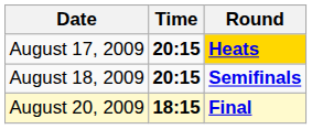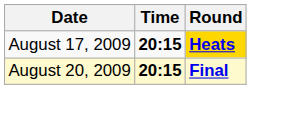- row: August 18, 2009 | 20:15 | Semifinals
August 20, 2009 | Time: 18:15 -> 20:15
